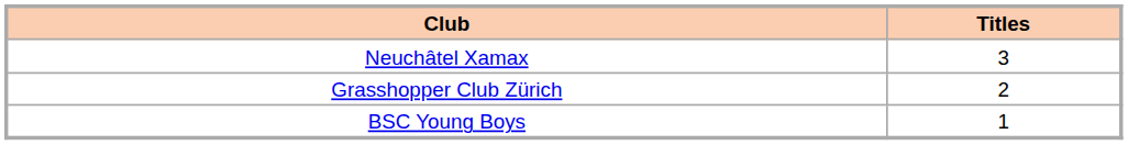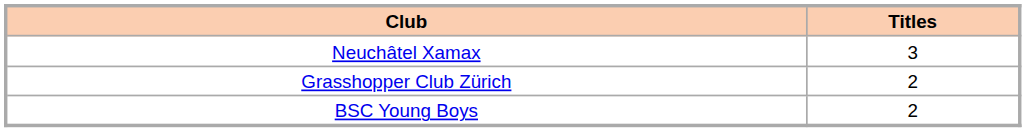BSC Young Boys | Titles: 1 -> 2
